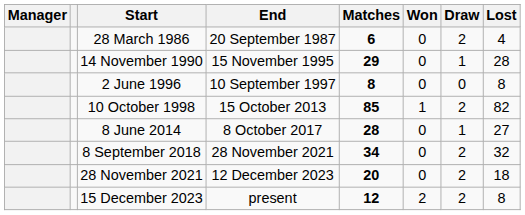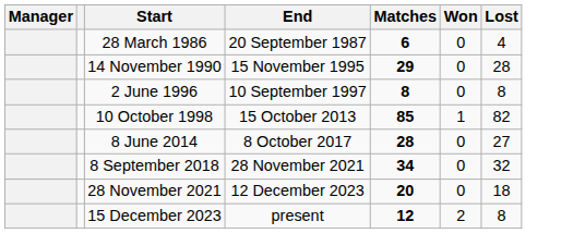- column: Draw | 2 | 1 | 0 | 2 | 1 | 2 | 2 | 2
